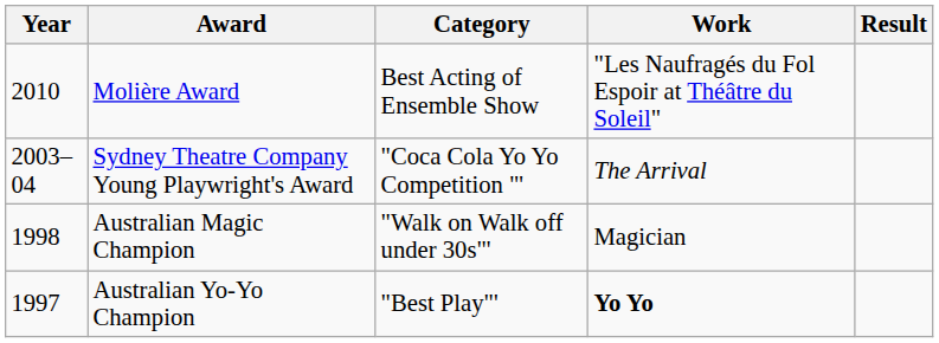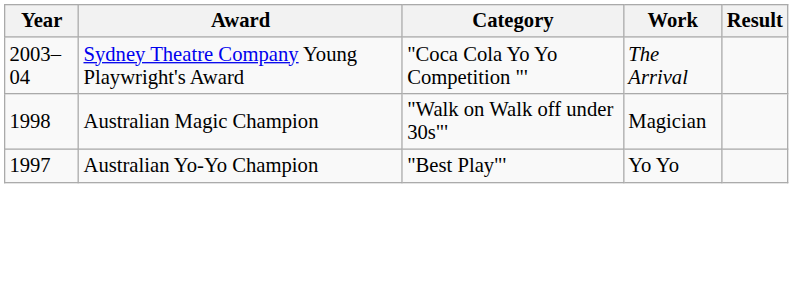- row: 2010 | Molière Award | Best Acting of Ensemble Show | "Les Naufragés du Fol Espoir at Théâtre du Soleil"
Australian Yo-Yo Champion | Work: bold -> normal
